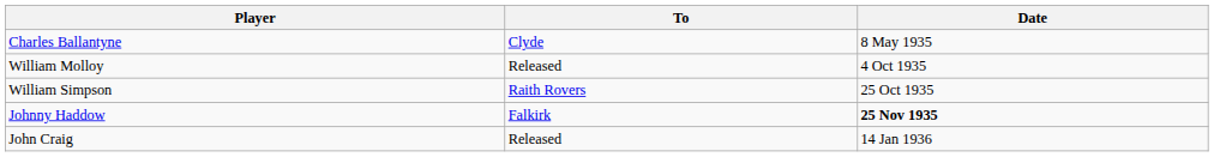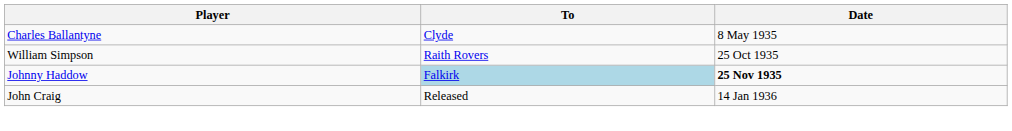- row: William Molloy | Released | 4 Oct 1935
Johnny Haddow | To: no background -> lightblue background
